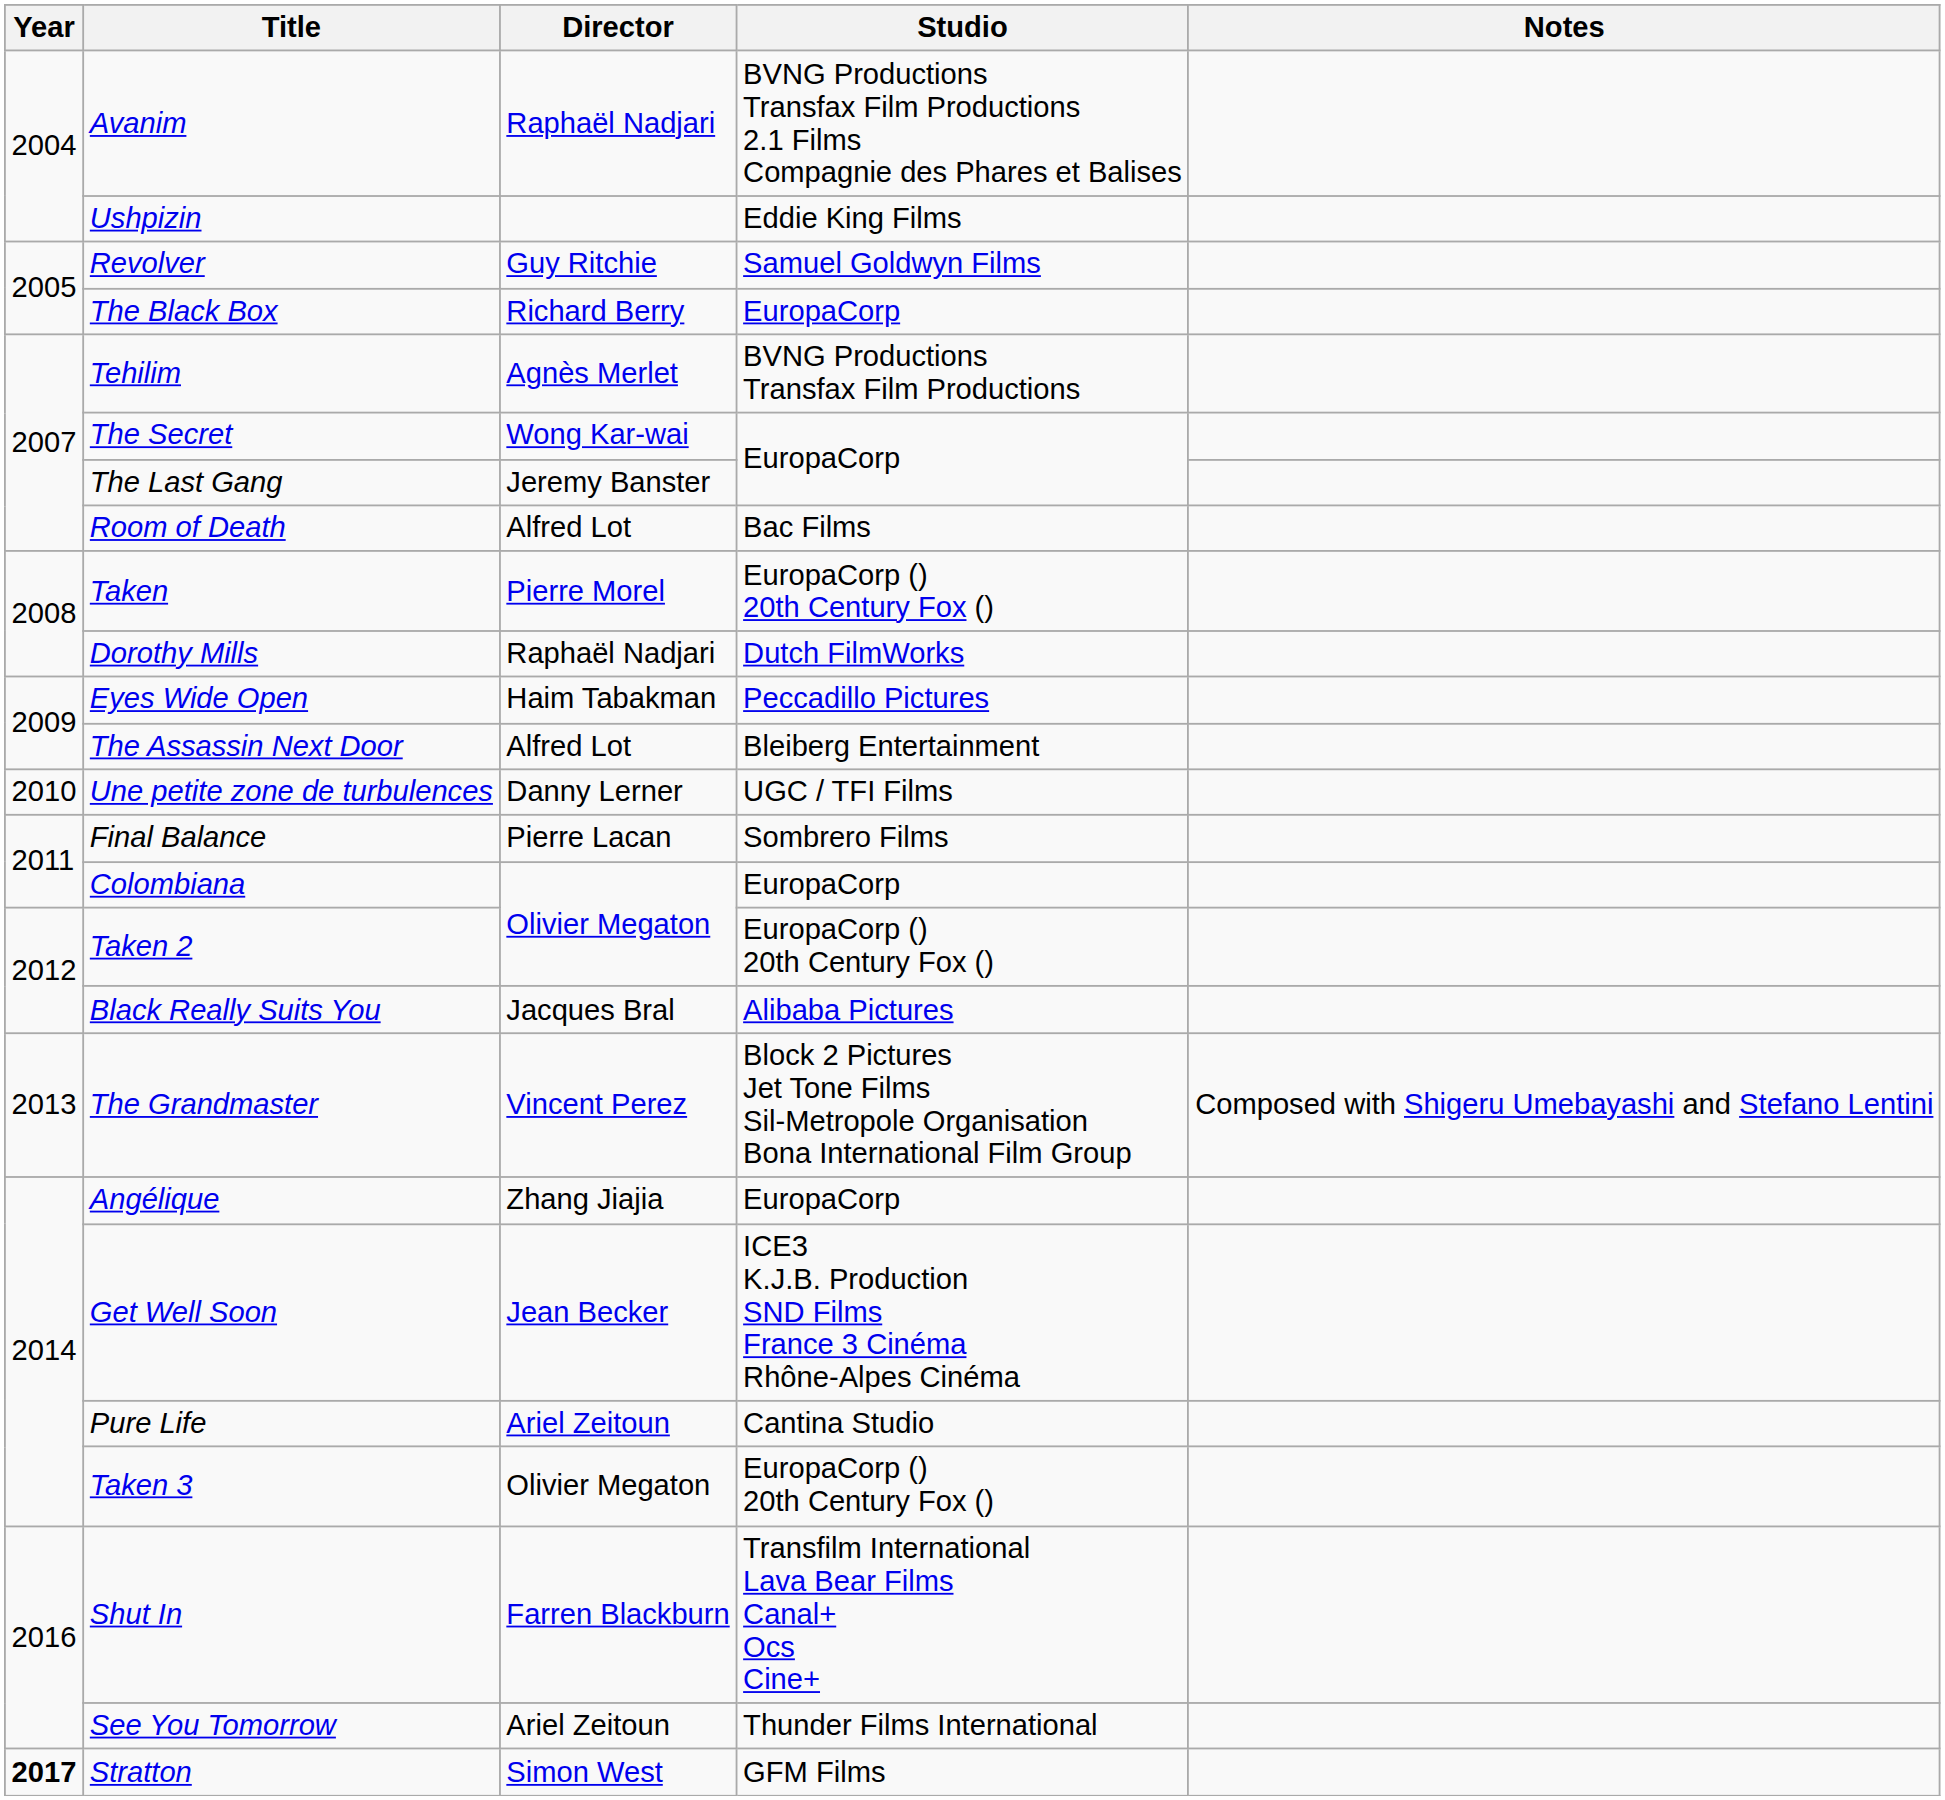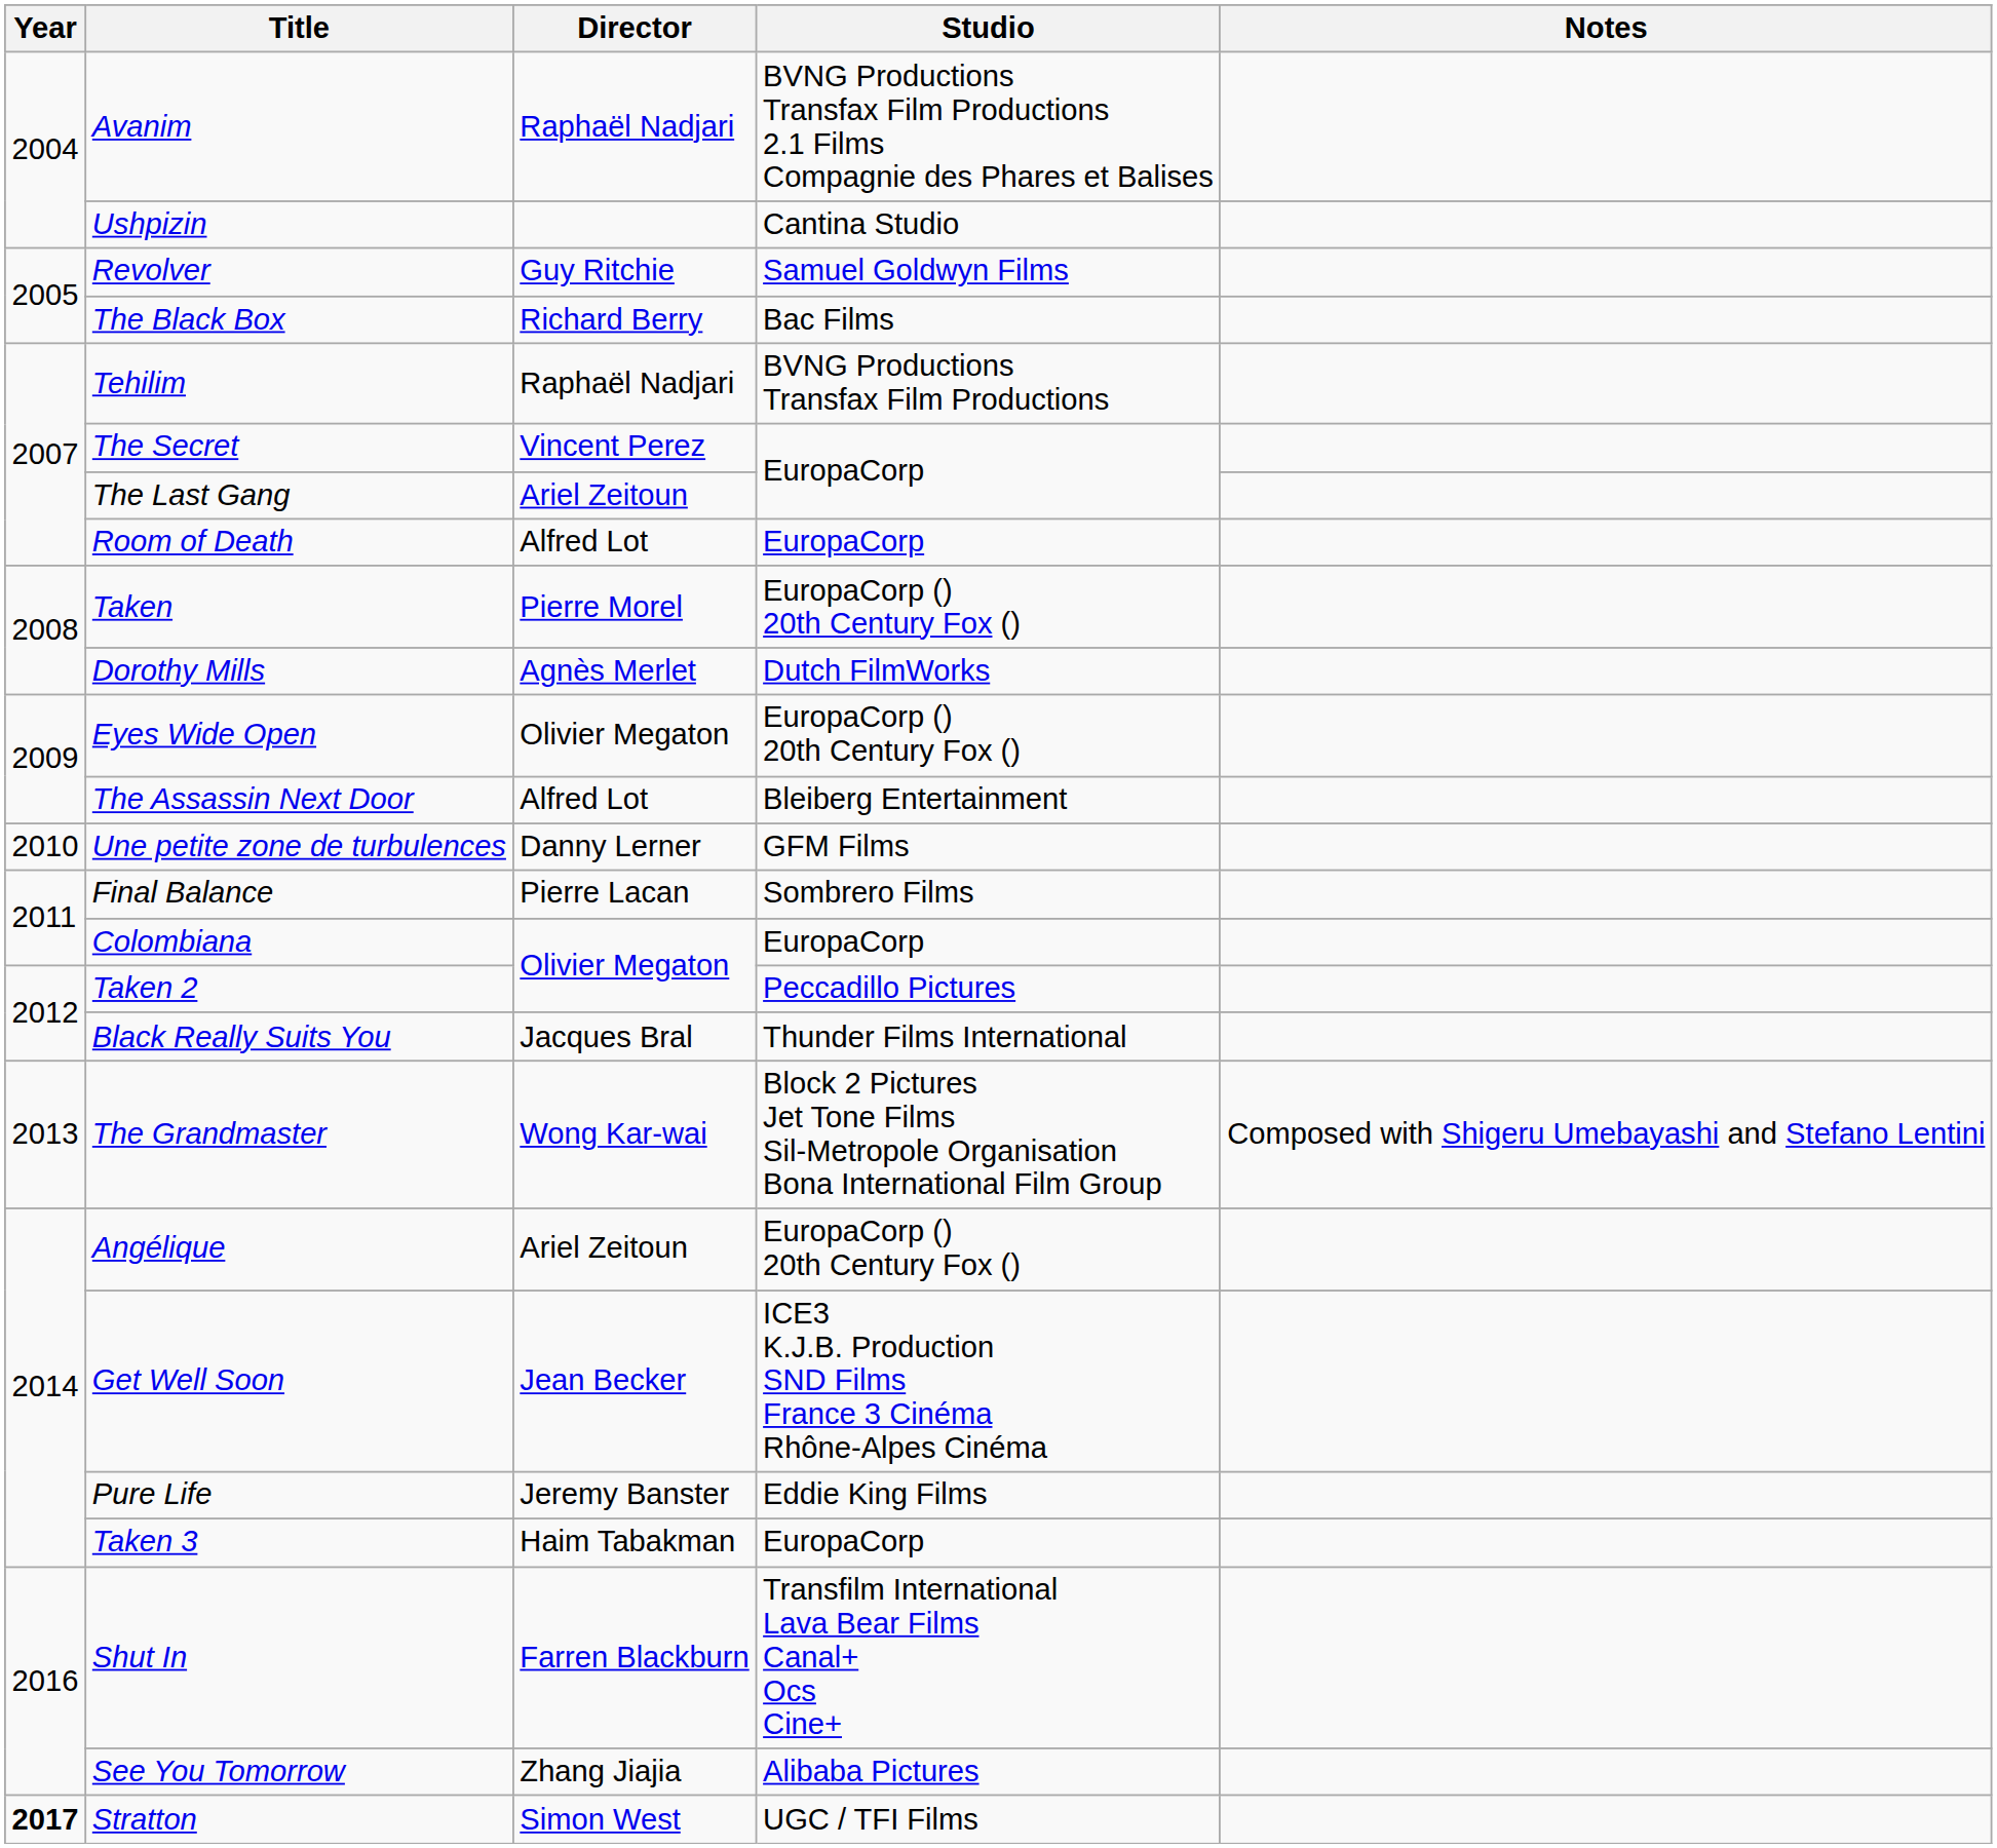Ushpizin | Studio: Eddie King Films -> Cantina Studio
The Black Box | Studio: EuropaCorp -> Bac Films
Tehilim | Director: Agnès Merlet -> Raphaël Nadjari
The Secret | Director: Wong Kar-wai -> Vincent Perez
The Last Gang | Director: Jeremy Banster -> Ariel Zeitoun
Room of Death | Studio: Bac Films -> EuropaCorp
Dorothy Mills | Director: Raphaël Nadjari -> Agnès Merlet
Eyes Wide Open | Director: Haim Tabakman -> Olivier Megaton
Eyes Wide Open | Studio: Peccadillo Pictures -> EuropaCorp () 20th Century Fox ()
Une petite zone de turbulences | Studio: UGC / TFI Films -> GFM Films
Taken 2 | Studio: EuropaCorp () 20th Century Fox () -> Peccadillo Pictures
Black Really Suits You | Studio: Alibaba Pictures -> Thunder Films International
The Grandmaster | Director: Vincent Perez -> Wong Kar-wai
Angélique | Director: Zhang Jiajia -> Ariel Zeitoun
Angélique | Studio: EuropaCorp -> EuropaCorp () 20th Century Fox ()
Pure Life | Director: Ariel Zeitoun -> Jeremy Banster
Pure Life | Studio: Cantina Studio -> Eddie King Films
Taken 3 | Director: Olivier Megaton -> Haim Tabakman
Taken 3 | Studio: EuropaCorp () 20th Century Fox () -> EuropaCorp
See You Tomorrow | Director: Ariel Zeitoun -> Zhang Jiajia
See You Tomorrow | Studio: Thunder Films International -> Alibaba Pictures
Stratton | Studio: GFM Films -> UGC / TFI Films
